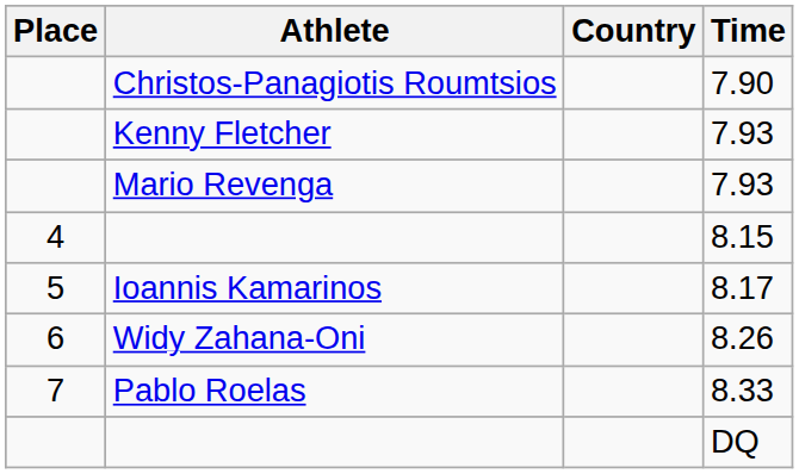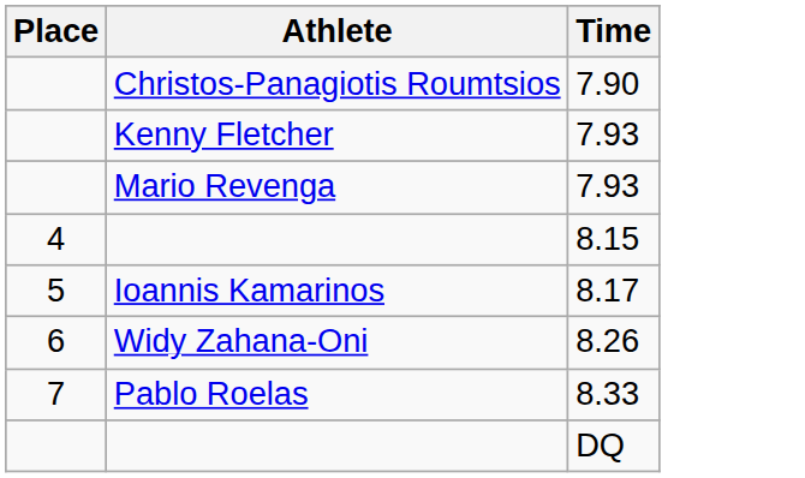- column: Country
